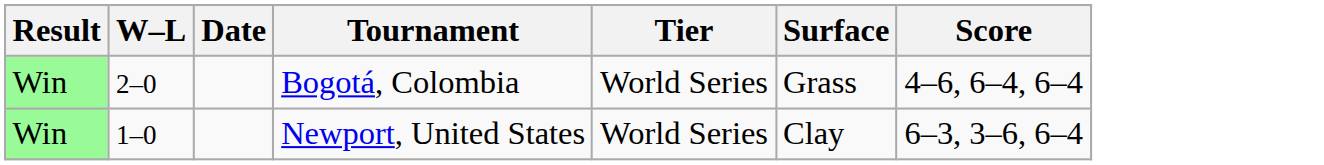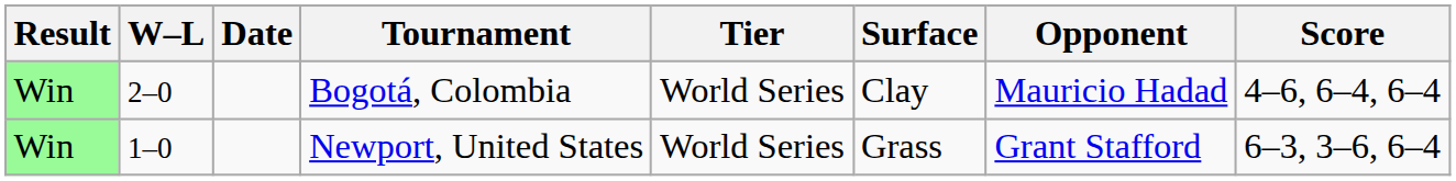+ column: Opponent | Mauricio Hadad | Grant Stafford
Bogotá, Colombia | Surface: Grass -> Clay
Newport, United States | Surface: Clay -> Grass
